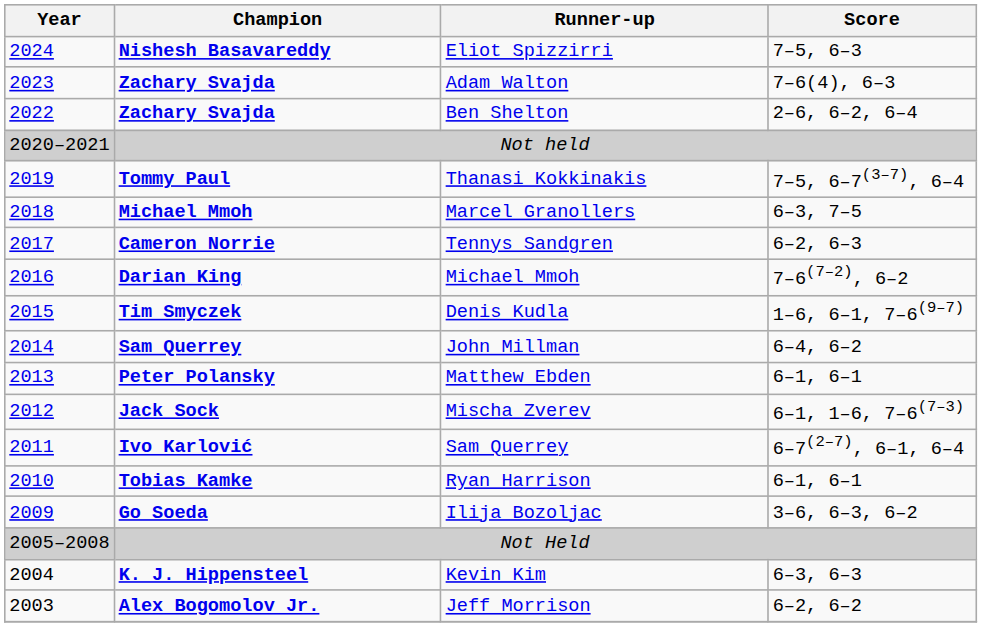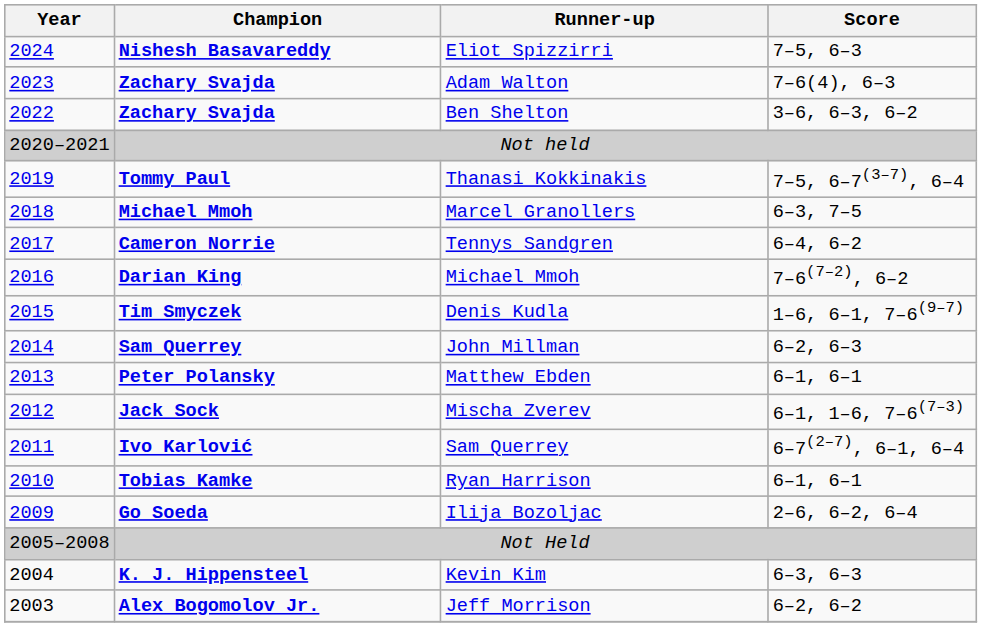Ben Shelton | Score: 2–6, 6–2, 6–4 -> 3–6, 6–3, 6–2
Tennys Sandgren | Score: 6–2, 6–3 -> 6–4, 6–2
John Millman | Score: 6–4, 6–2 -> 6–2, 6–3
Ilija Bozoljac | Score: 3–6, 6–3, 6–2 -> 2–6, 6–2, 6–4
